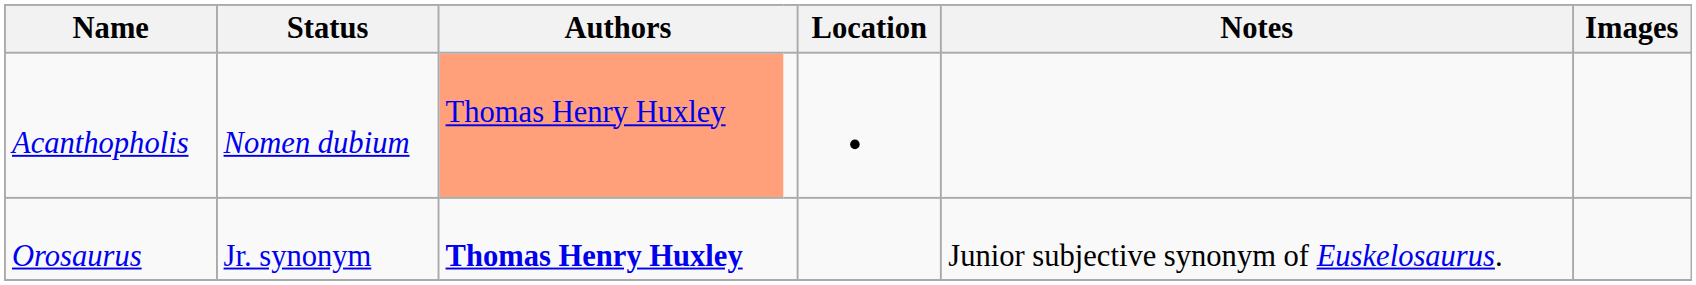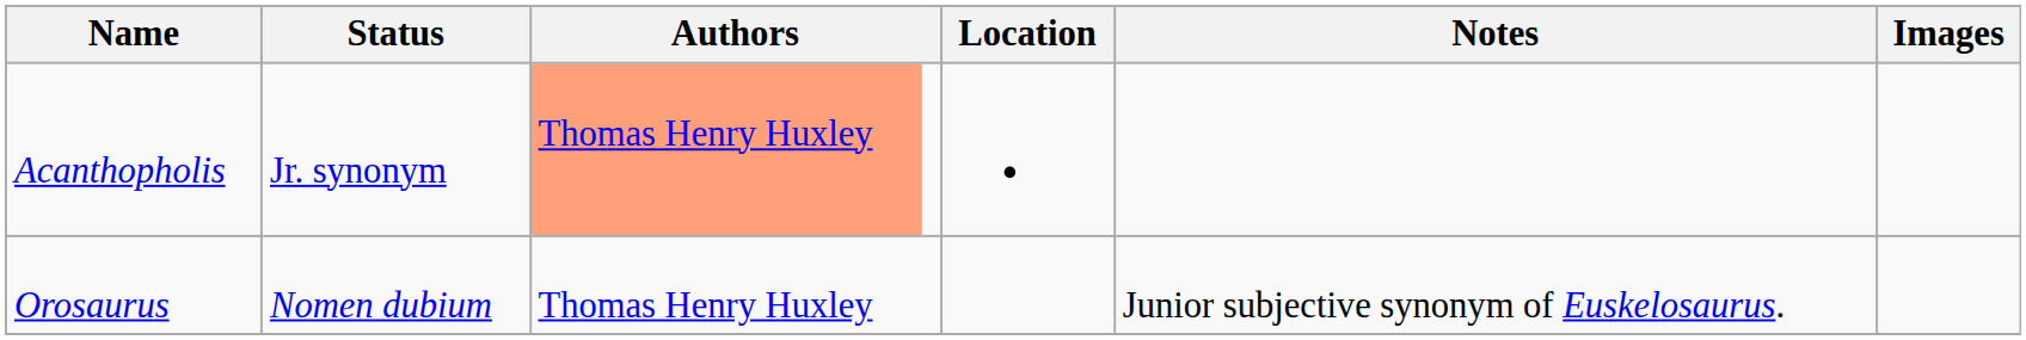Acanthopholis | Status: Nomen dubium -> Jr. synonym
Orosaurus | Status: Jr. synonym -> Nomen dubium
Orosaurus | column 3: bold -> normal
